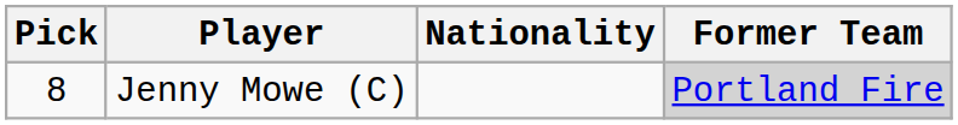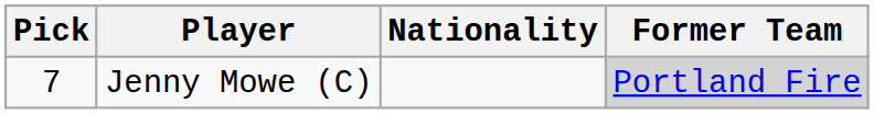Jenny Mowe (C) | Pick: 8 -> 7
